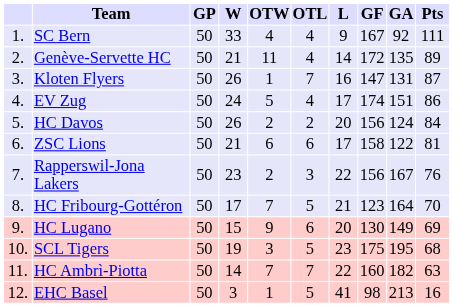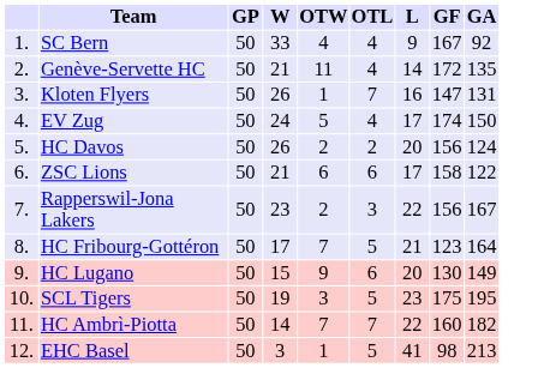- column: Pts | 111 | 89 | 87 | 86 | 84 | 81 | 76 | 70 | 69 | 68 | 63 | 16
EV Zug | GA: 151 -> 150
